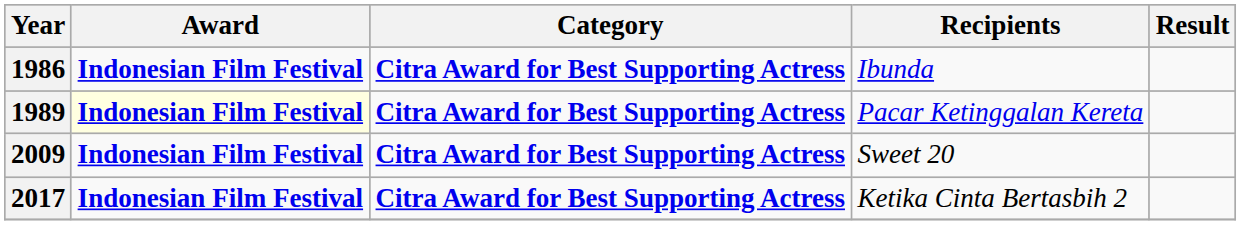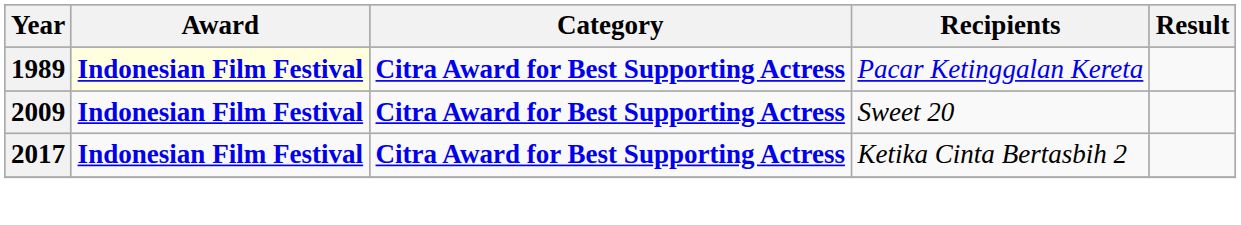- row: 1986 | Indonesian Film Festival | Citra Award for Best Supporting Actress | Ibunda
